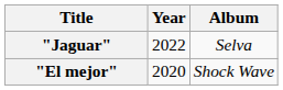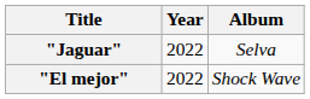"El mejor" | Year: 2020 -> 2022
